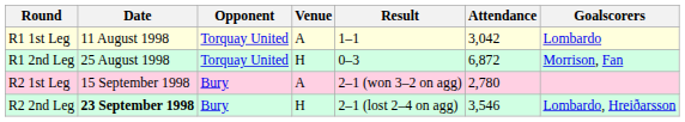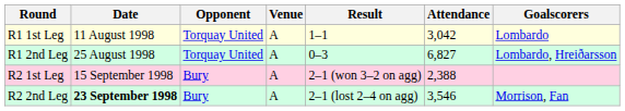R1 2nd Leg | Venue: H -> A
R1 2nd Leg | Attendance: 6,872 -> 6,827
R1 2nd Leg | Goalscorers: Morrison, Fan -> Lombardo, Hreiðarsson
R2 1st Leg | Attendance: 2,780 -> 2,388
R2 2nd Leg | Venue: H -> A
R2 2nd Leg | Goalscorers: Lombardo, Hreiðarsson -> Morrison, Fan
